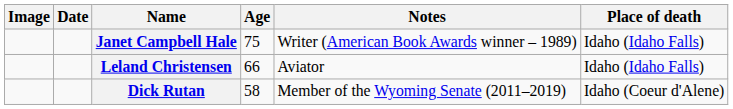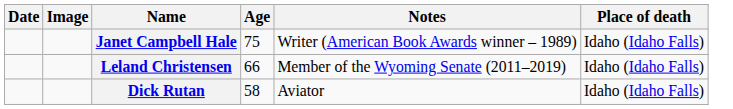columns swapped: Date <-> Image
Leland Christensen | Notes: Aviator -> Member of the Wyoming Senate (2011–2019)
Dick Rutan | Notes: Member of the Wyoming Senate (2011–2019) -> Aviator
Dick Rutan | Place of death: Idaho (Coeur d'Alene) -> Idaho (Idaho Falls)
